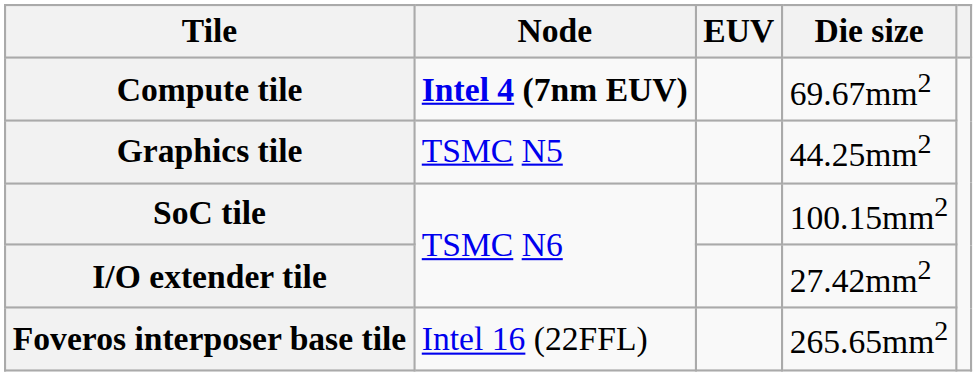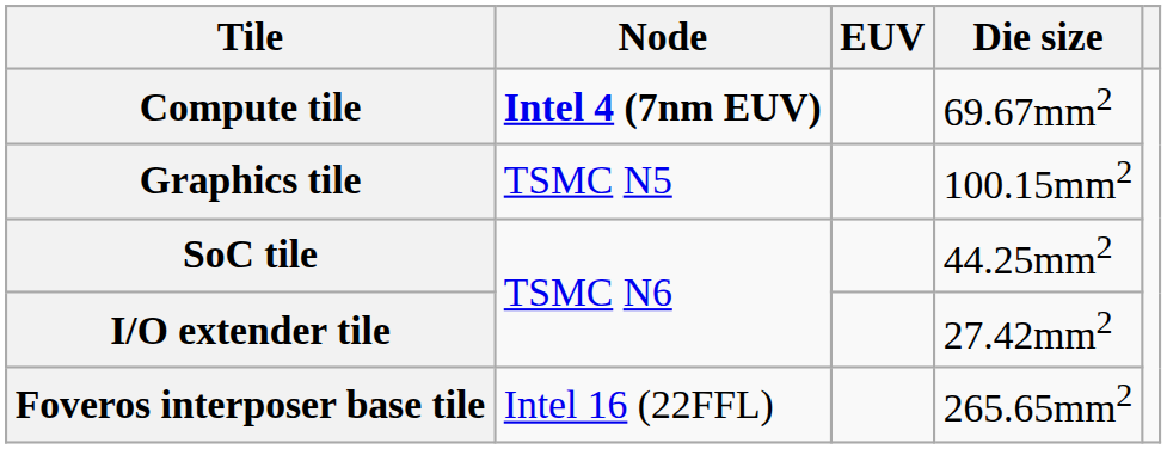Graphics tile | Die size: 44.25mm2 -> 100.15mm2
SoC tile | Die size: 100.15mm2 -> 44.25mm2
